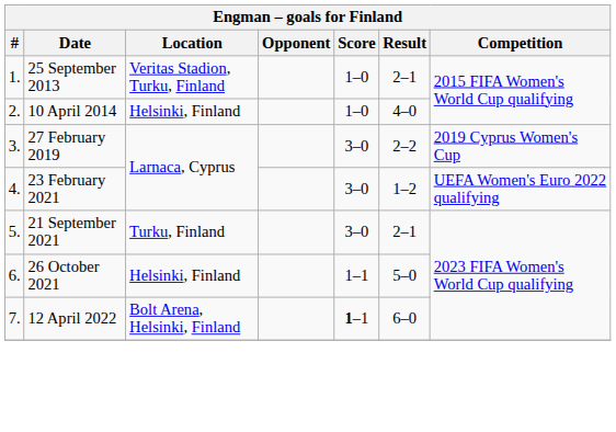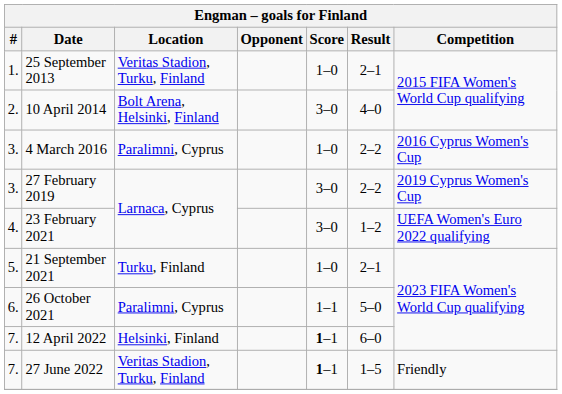10 April 2014 | Location: Helsinki, Finland -> Bolt Arena, Helsinki, Finland
10 April 2014 | Score: 1–0 -> 3–0
+ row: 3. | 4 March 2016 | Paralimni, Cyprus | 1–0 | 2–2 | 2016 Cyprus Women's Cup
21 September 2021 | Score: 3–0 -> 1–0
26 October 2021 | Location: Helsinki, Finland -> Paralimni, Cyprus
12 April 2022 | Location: Bolt Arena, Helsinki, Finland -> Helsinki, Finland
+ row: 7. | 27 June 2022 | Veritas Stadion, Turku, Finland | 1–1 | 1–5 | Friendly
